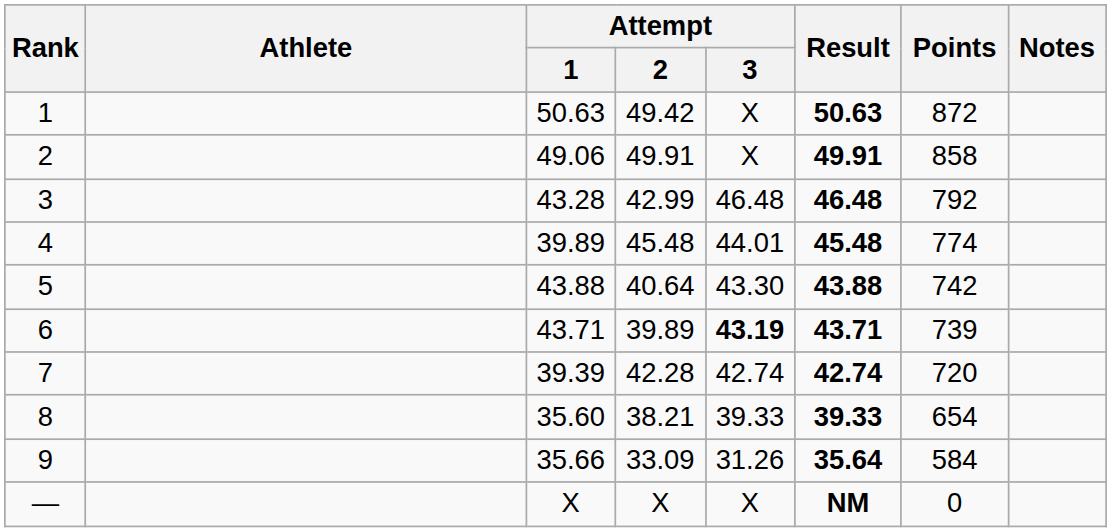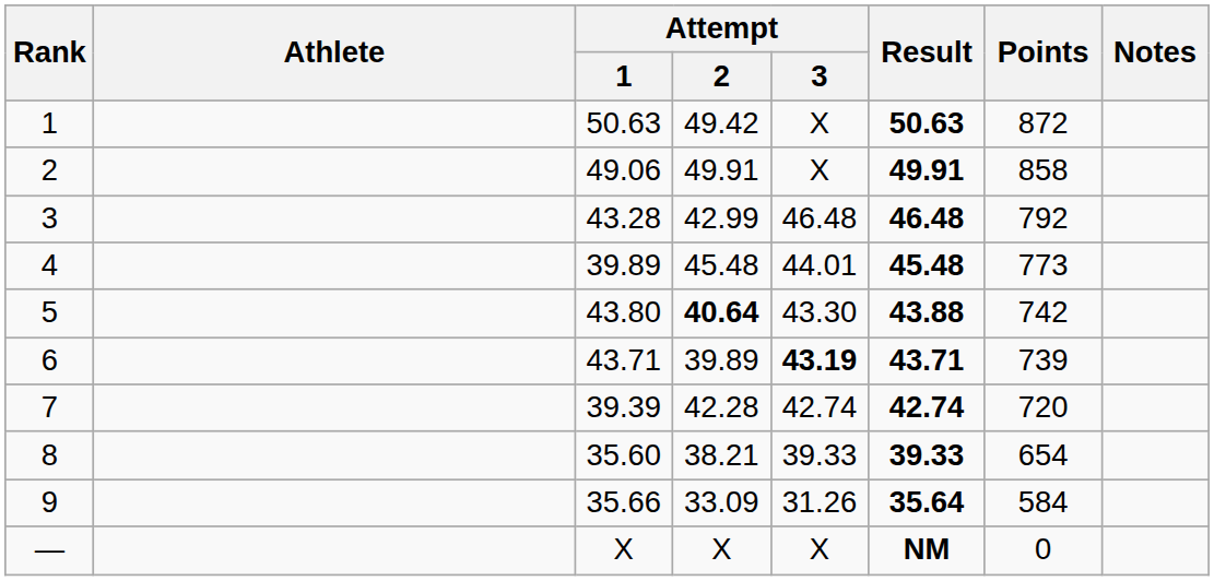4 | Points: 774 -> 773
5 | Attempt / 1: 43.88 -> 43.80
5 | Attempt / 2: normal -> bold
